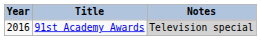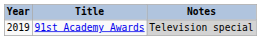91st Academy Awards | Year: 2016 -> 2019
